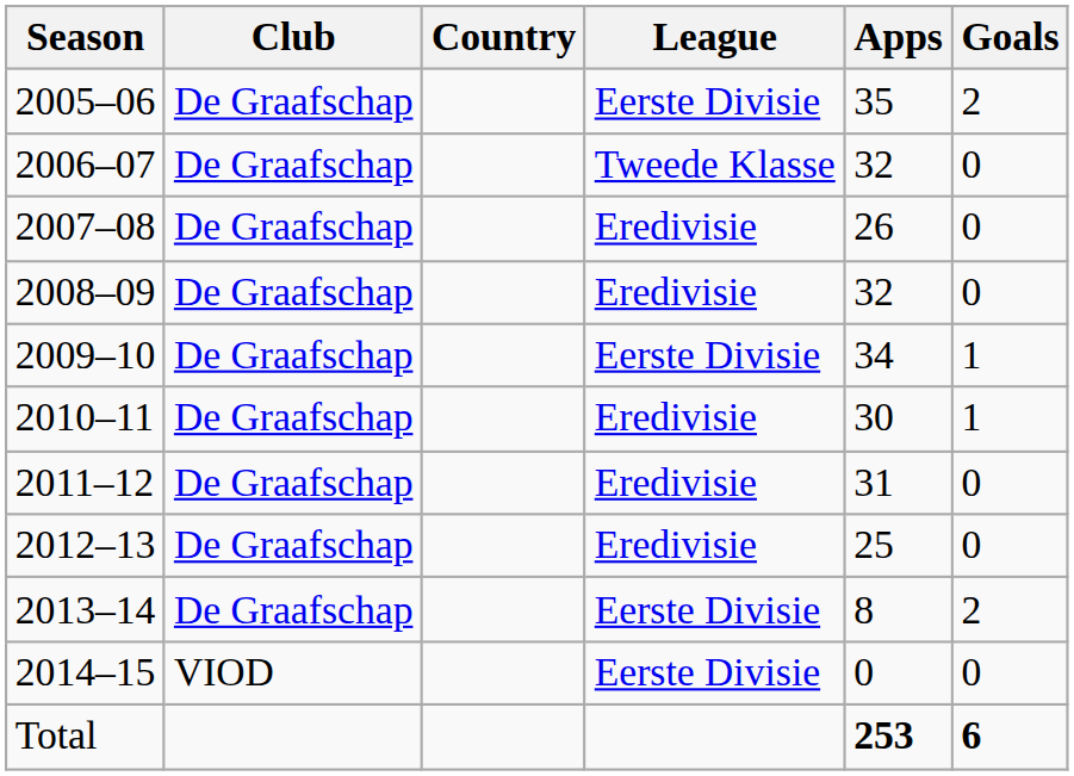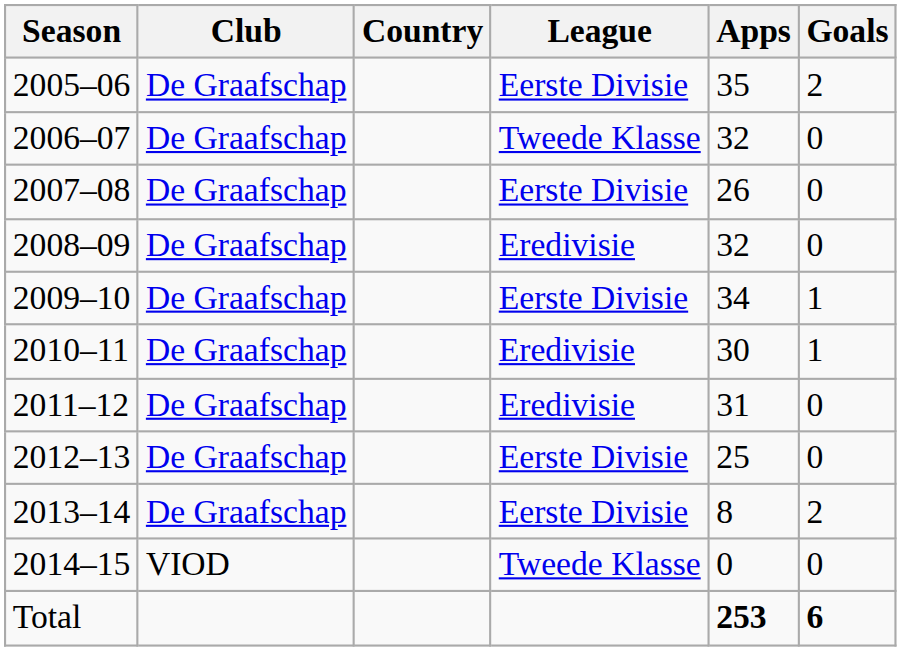2007–08 | League: Eredivisie -> Eerste Divisie
2012–13 | League: Eredivisie -> Eerste Divisie
2014–15 | League: Eerste Divisie -> Tweede Klasse
